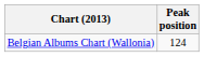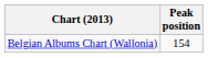Belgian Albums Chart (Wallonia) | Peak position: 124 -> 154
